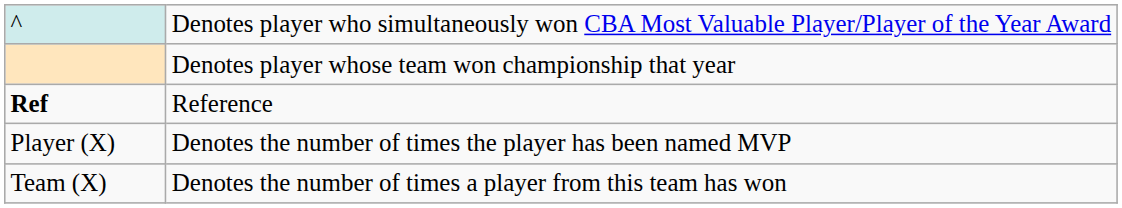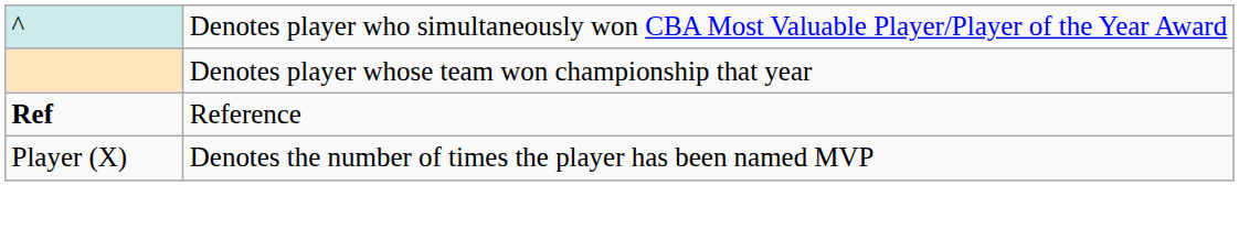- row: Team (X) | Denotes the number of times a player from this team has won
